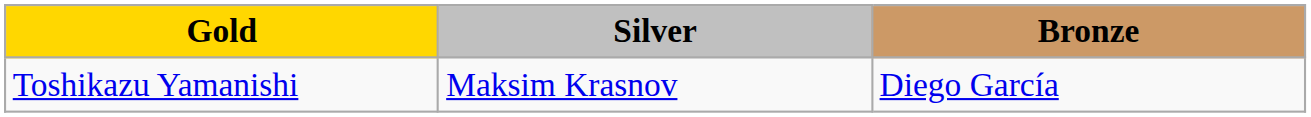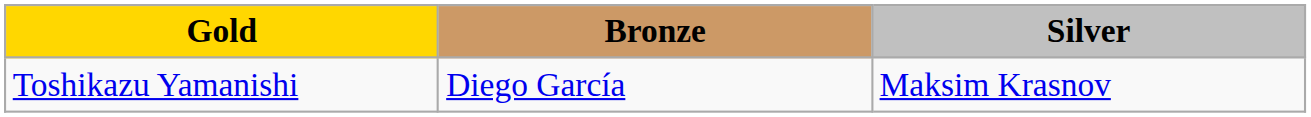columns swapped: Silver <-> Bronze
